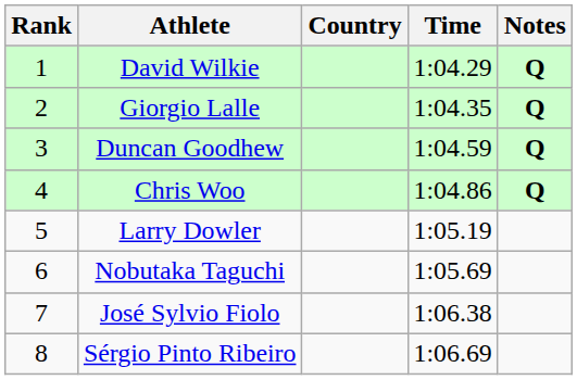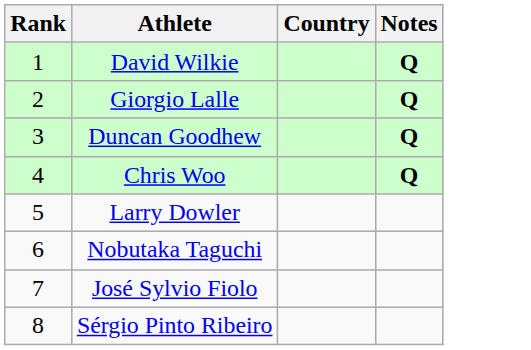- column: Time | 1:04.29 | 1:04.35 | 1:04.59 | 1:04.86 | 1:05.19 | 1:05.69 | 1:06.38 | 1:06.69
